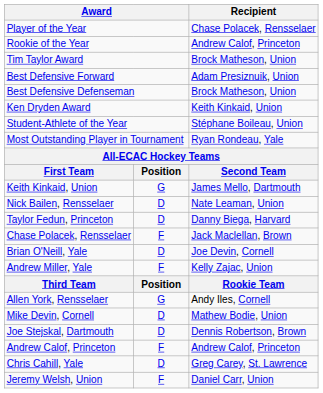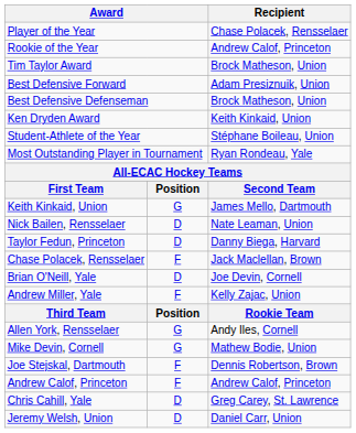Mike Devin, Cornell | column 2: D -> G
Joe Stejskal, Dartmouth | column 2: D -> F
Jeremy Welsh, Union | column 2: F -> D
